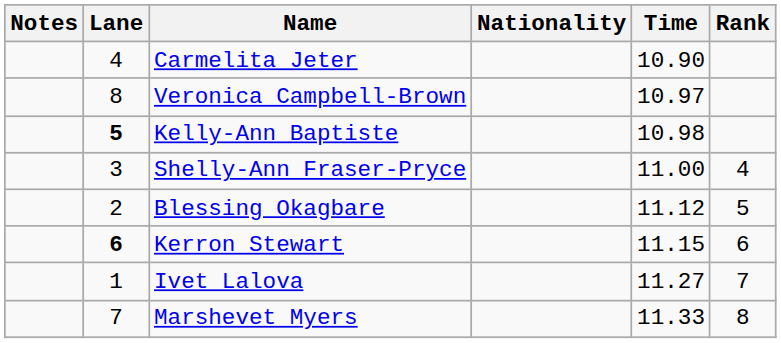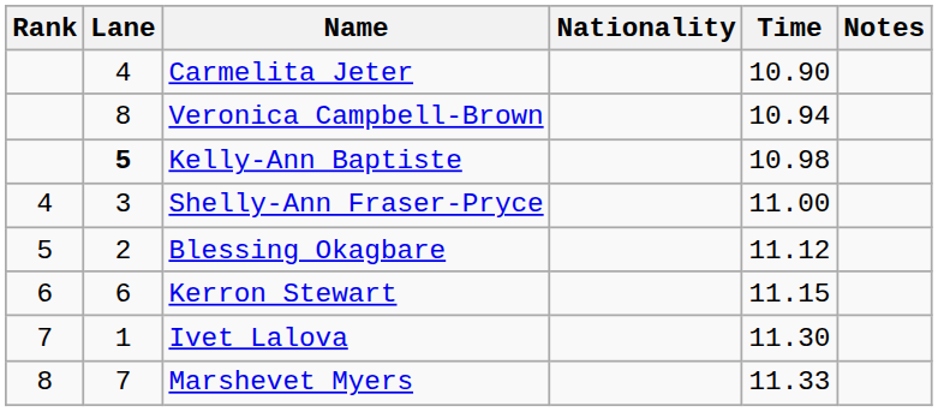columns swapped: Rank <-> Notes
Veronica Campbell-Brown | Time: 10.97 -> 10.94
Kerron Stewart | Lane: bold -> normal
Ivet Lalova | Time: 11.27 -> 11.30
